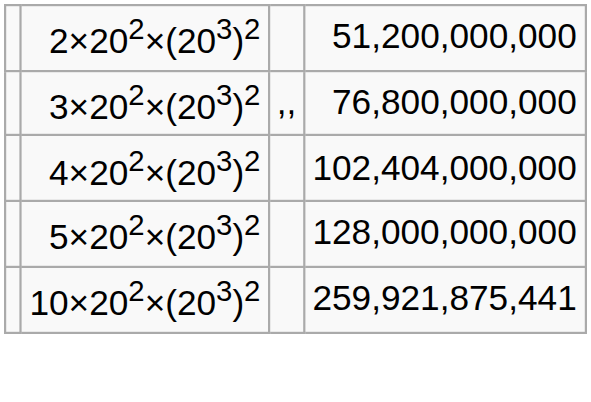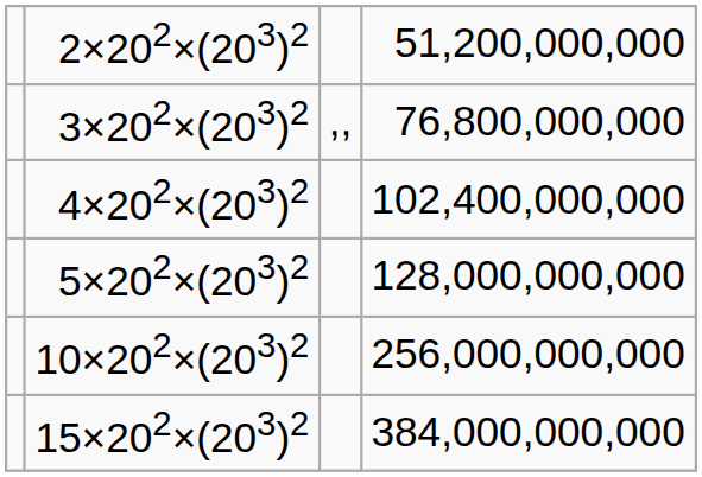4×202×(203)2 | column 4: 102,404,000,000 -> 102,400,000,000
10×202×(203)2 | column 4: 259,921,875,441 -> 256,000,000,000
+ row: 15×202×(203)2 | 384,000,000,000
